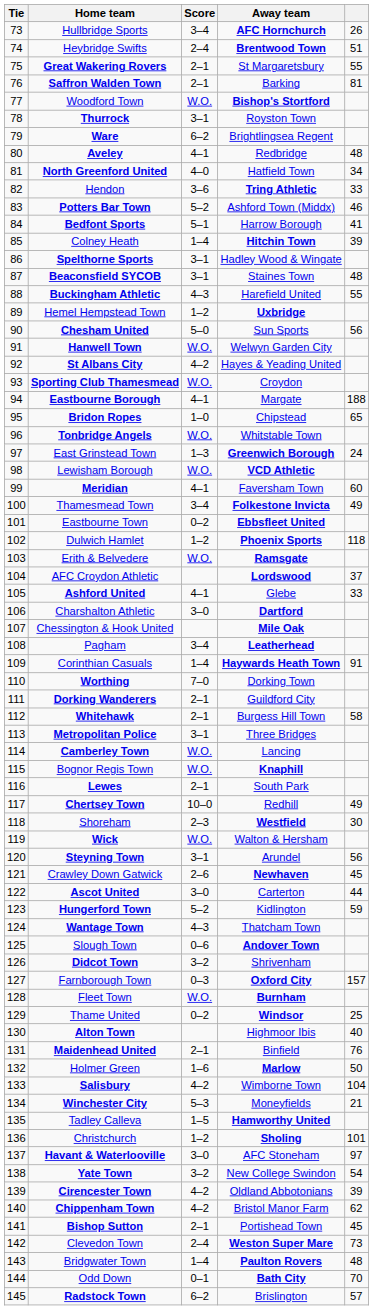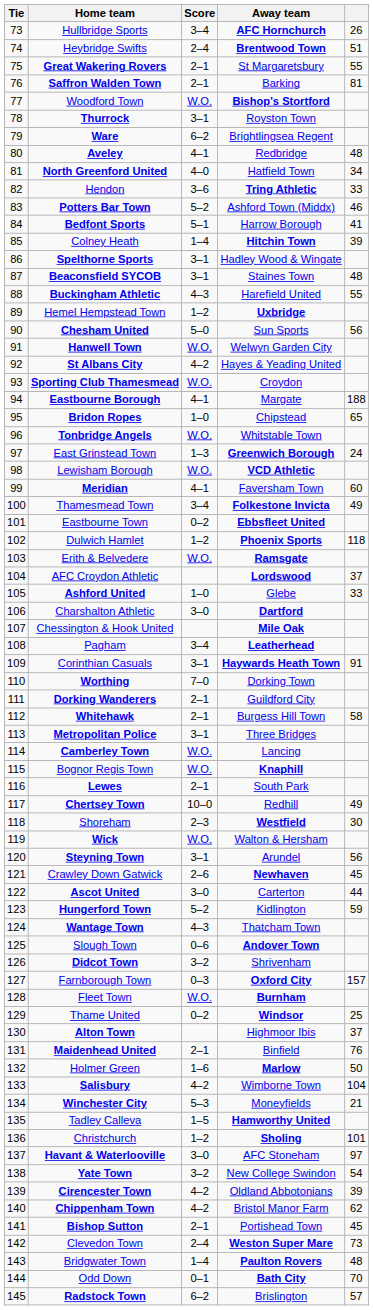Ashford United | Score: 4–1 -> 1–0
Corinthian Casuals | Score: 1–4 -> 3–1
Alton Town | column 5: 40 -> 37
